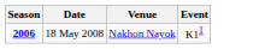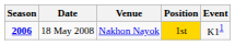+ column: Position | 1st
